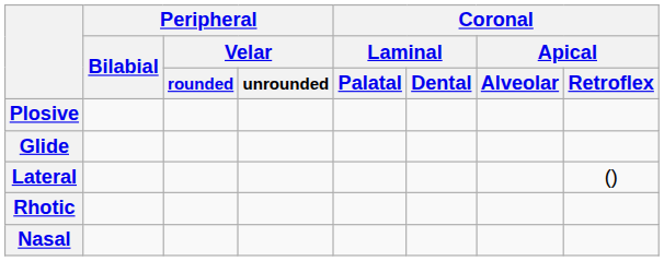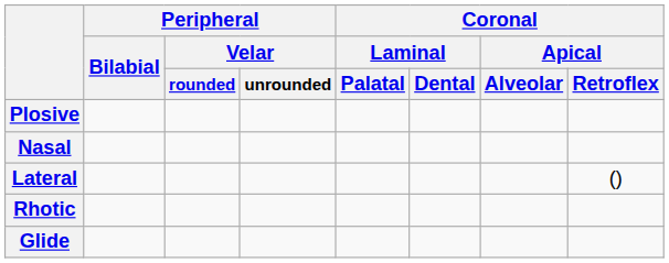rows swapped: Nasal <-> Glide
